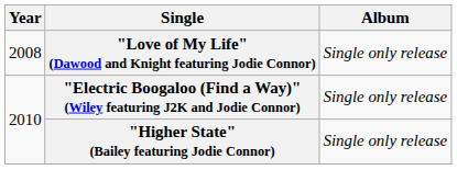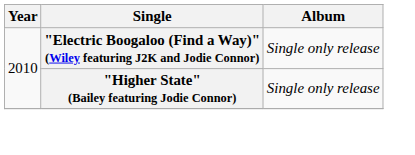- row: 2008 | "Love of My Life" (Dawood and Knight featuring Jodie Connor) | Single only release
